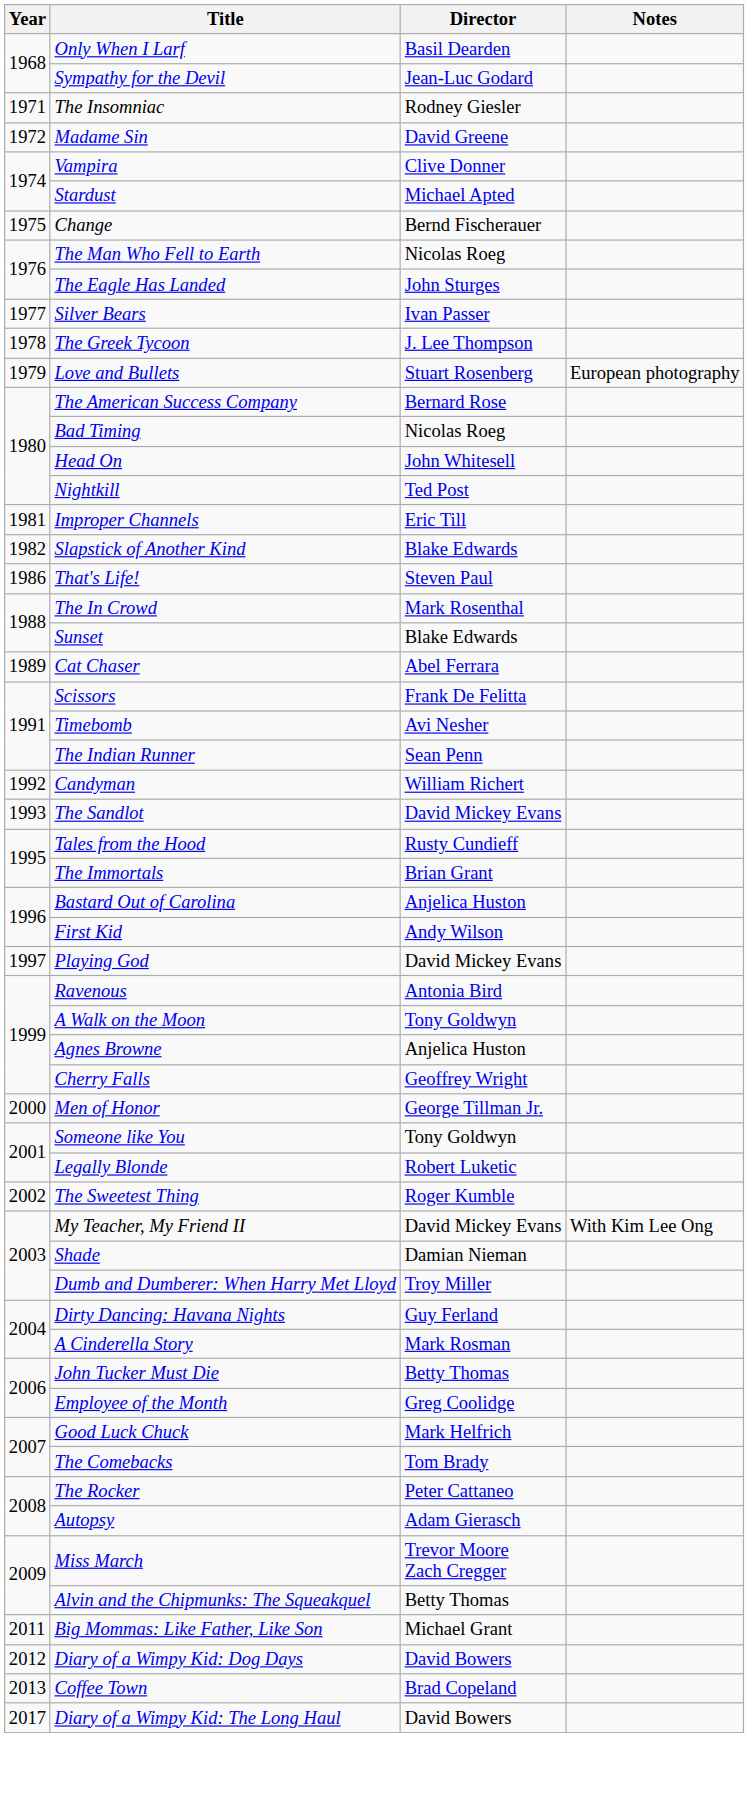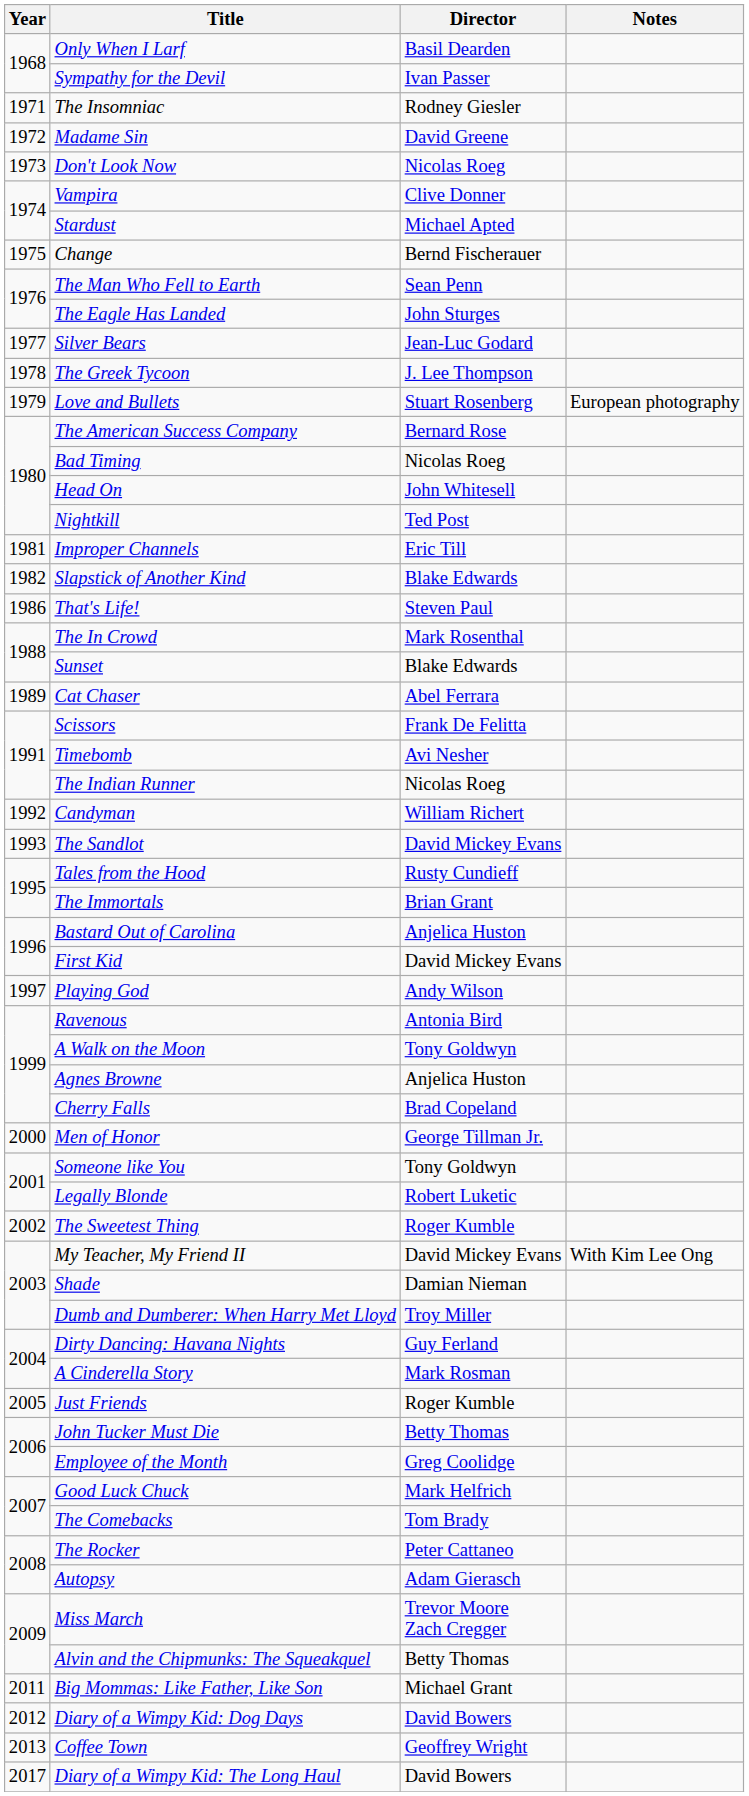Sympathy for the Devil | Director: Jean-Luc Godard -> Ivan Passer
+ row: 1973 | Don't Look Now | Nicolas Roeg
The Man Who Fell to Earth | Director: Nicolas Roeg -> Sean Penn
Silver Bears | Director: Ivan Passer -> Jean-Luc Godard
The Indian Runner | Director: Sean Penn -> Nicolas Roeg
First Kid | Director: Andy Wilson -> David Mickey Evans
Playing God | Director: David Mickey Evans -> Andy Wilson
Cherry Falls | Director: Geoffrey Wright -> Brad Copeland
+ row: 2005 | Just Friends | Roger Kumble
Coffee Town | Director: Brad Copeland -> Geoffrey Wright
